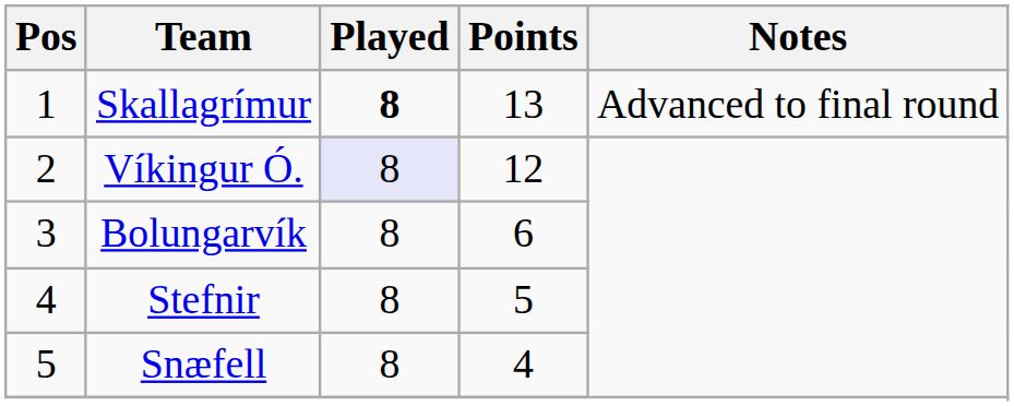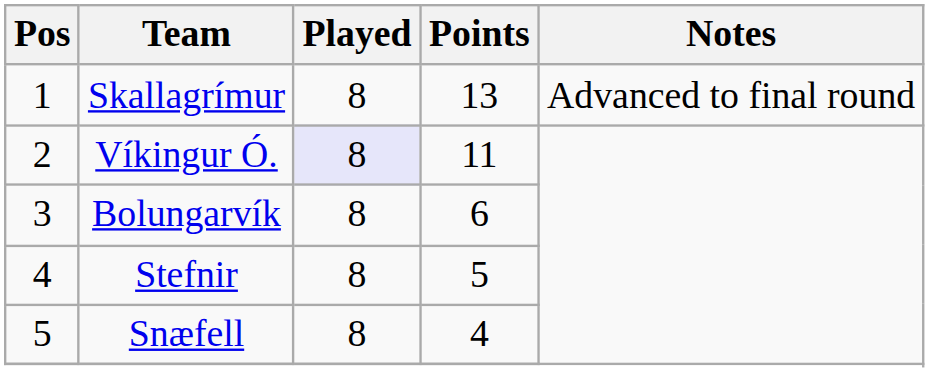Skallagrímur | Played: bold -> normal
Víkingur Ó. | Points: 12 -> 11
